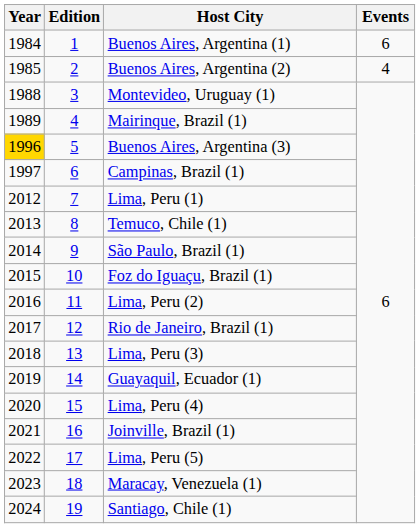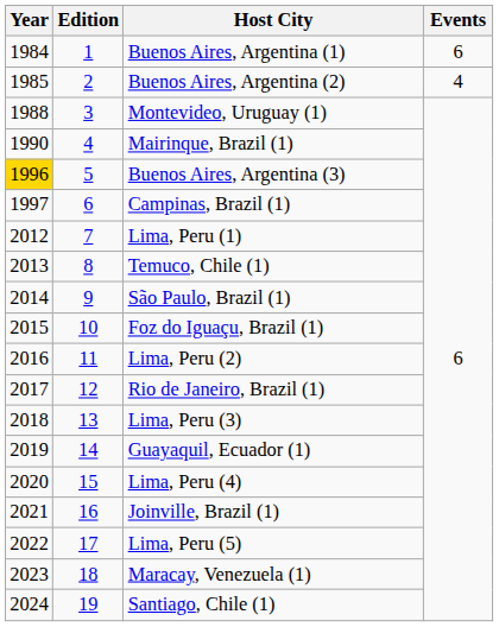Mairinque, Brazil (1) | Year: 1989 -> 1990
